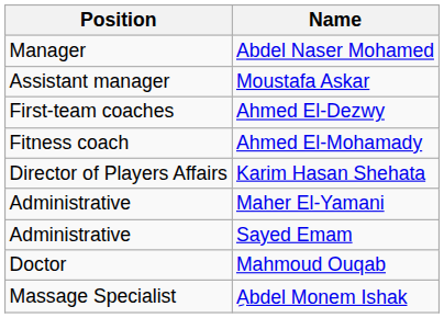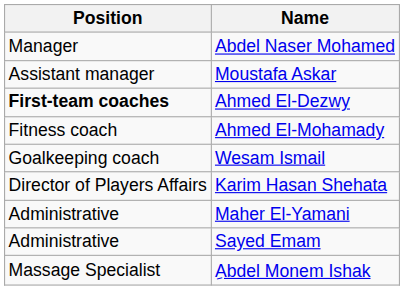Ahmed El-Dezwy | Position: normal -> bold
+ row: Goalkeeping coach | Wesam Ismail
- row: Doctor | Mahmoud Ouqab
